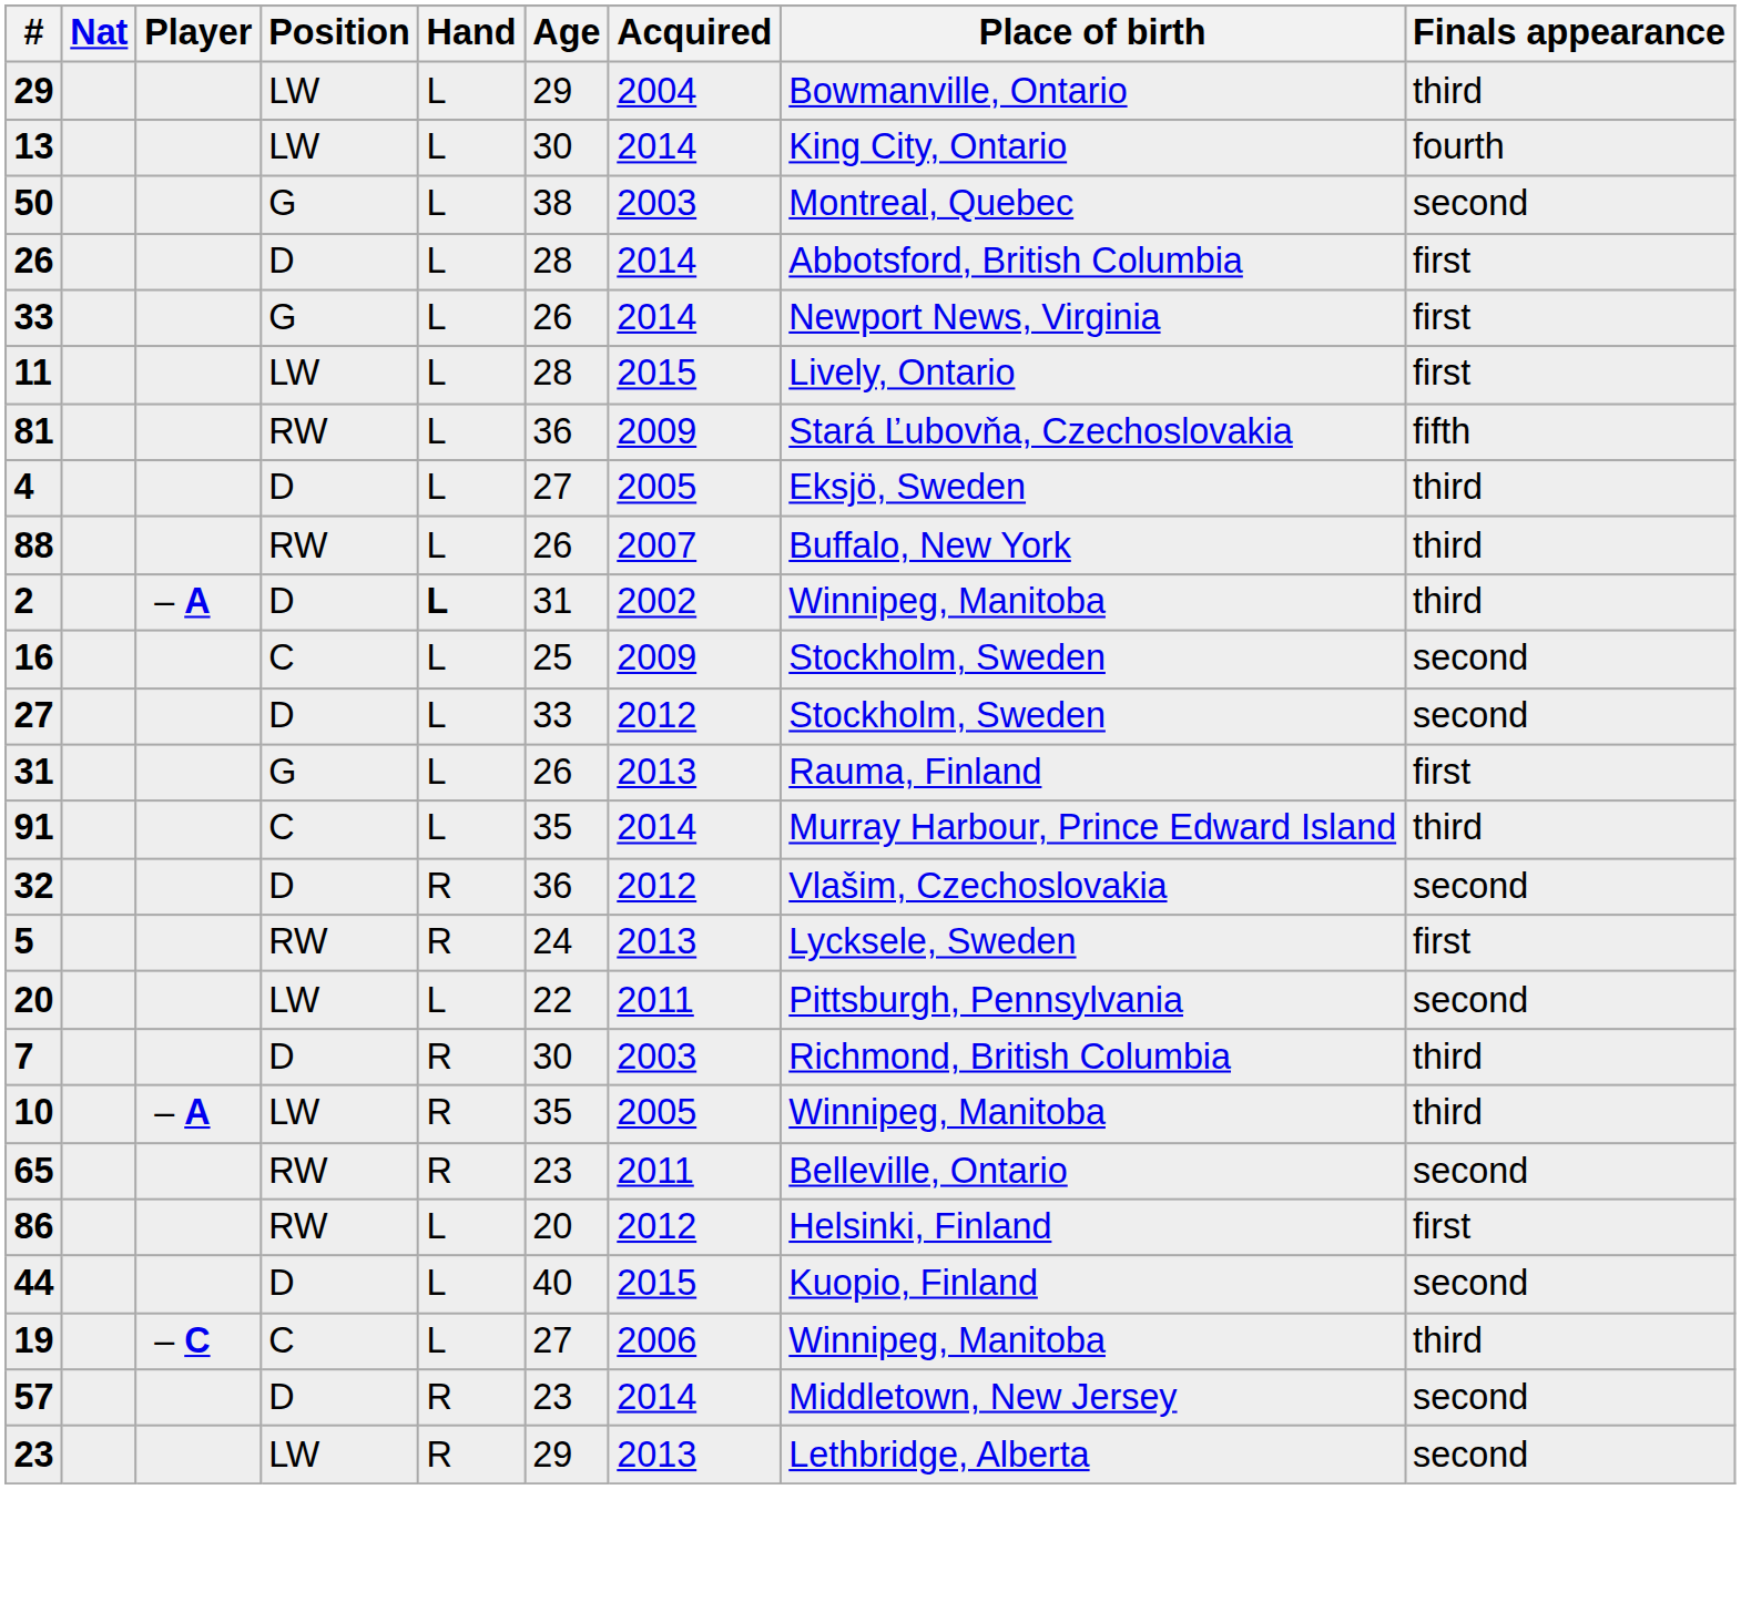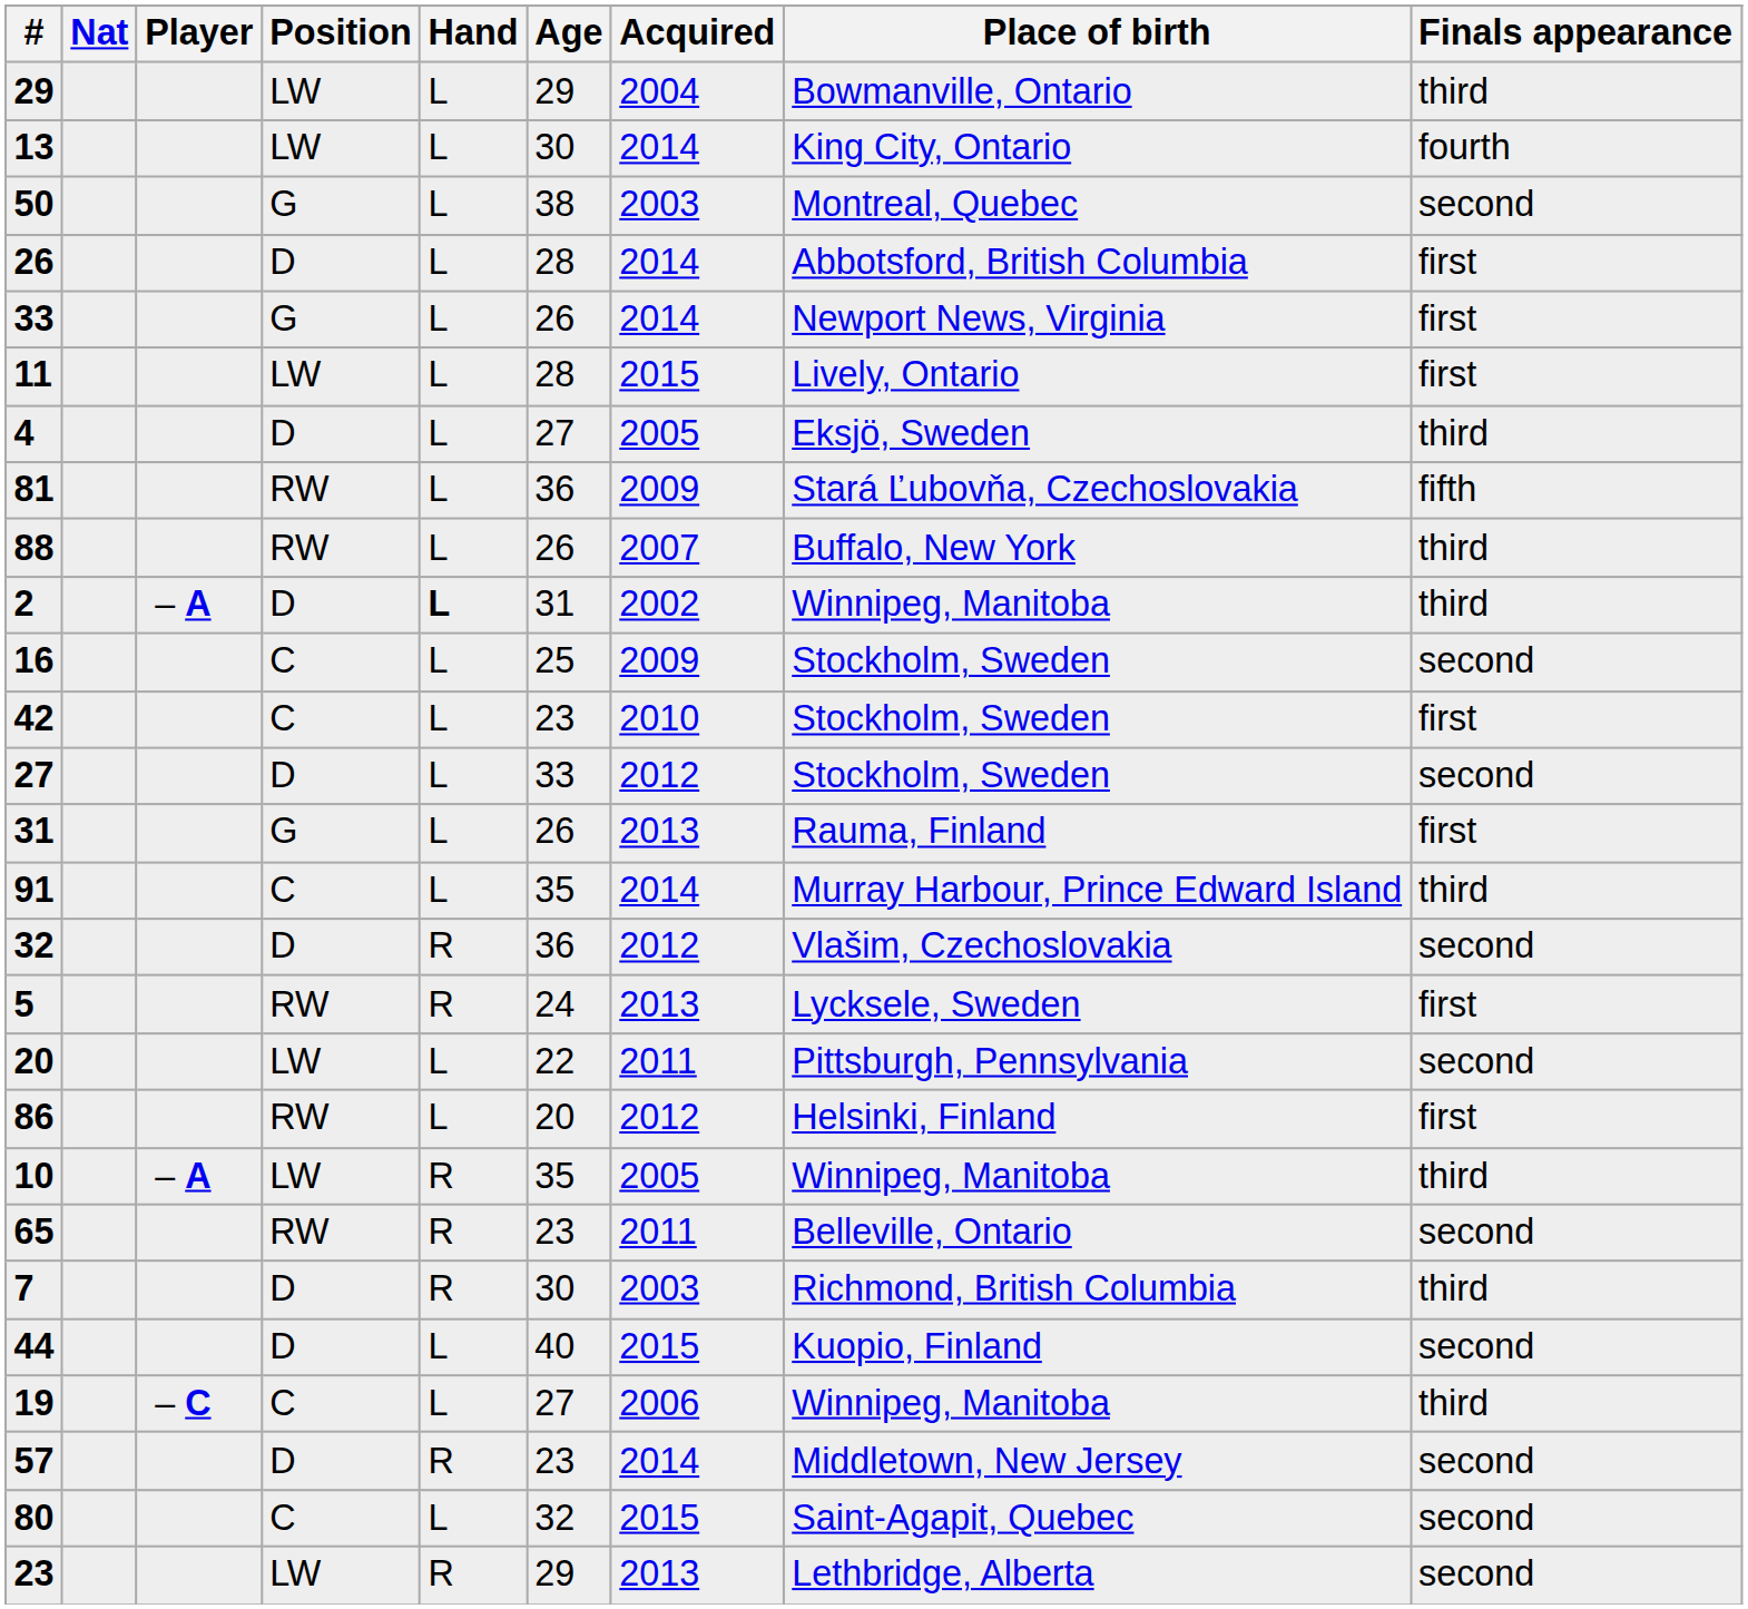rows swapped: 4 <-> 81
+ row: 42 | C | L | 23 | 2010 | Stockholm, Sweden | first
rows swapped: 7 <-> 86
+ row: 80 | C | L | 32 | 2015 | Saint-Agapit, Quebec | second
